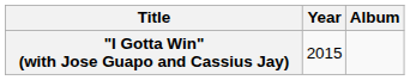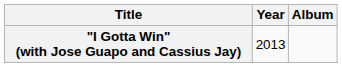"I Gotta Win" (with Jose Guapo and Cassius Jay) | Year: 2015 -> 2013
